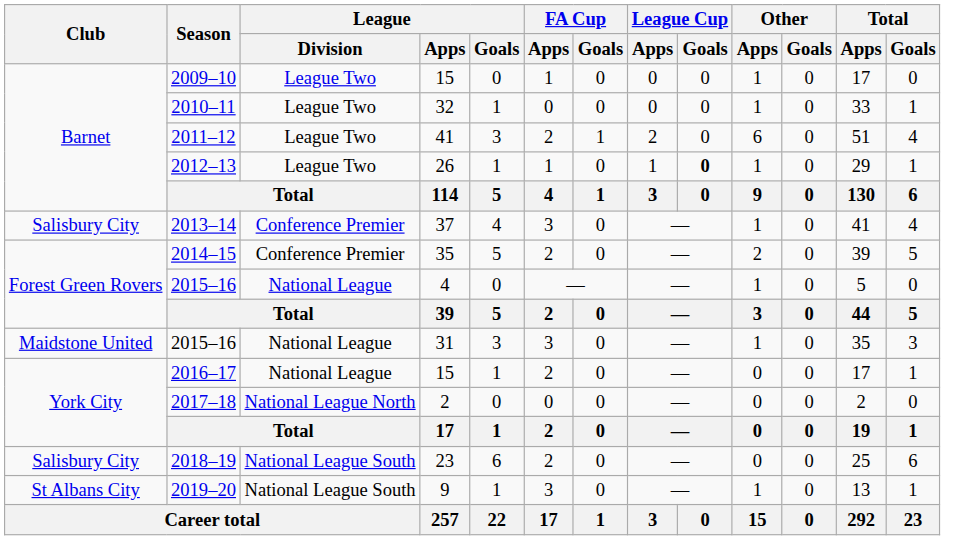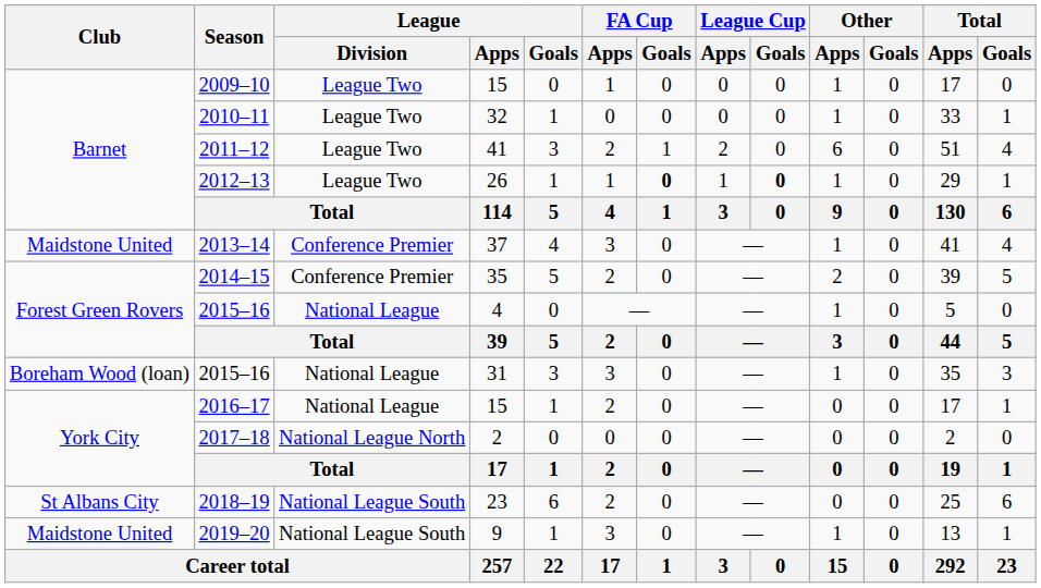2012–13 | FA Cup / Goals: normal -> bold
2013–14 | Club: Salisbury City -> Maidstone United
2015–16 / 31 | Club: Maidstone United -> Boreham Wood (loan)
2018–19 | Club: Salisbury City -> St Albans City
2019–20 | Club: St Albans City -> Maidstone United
